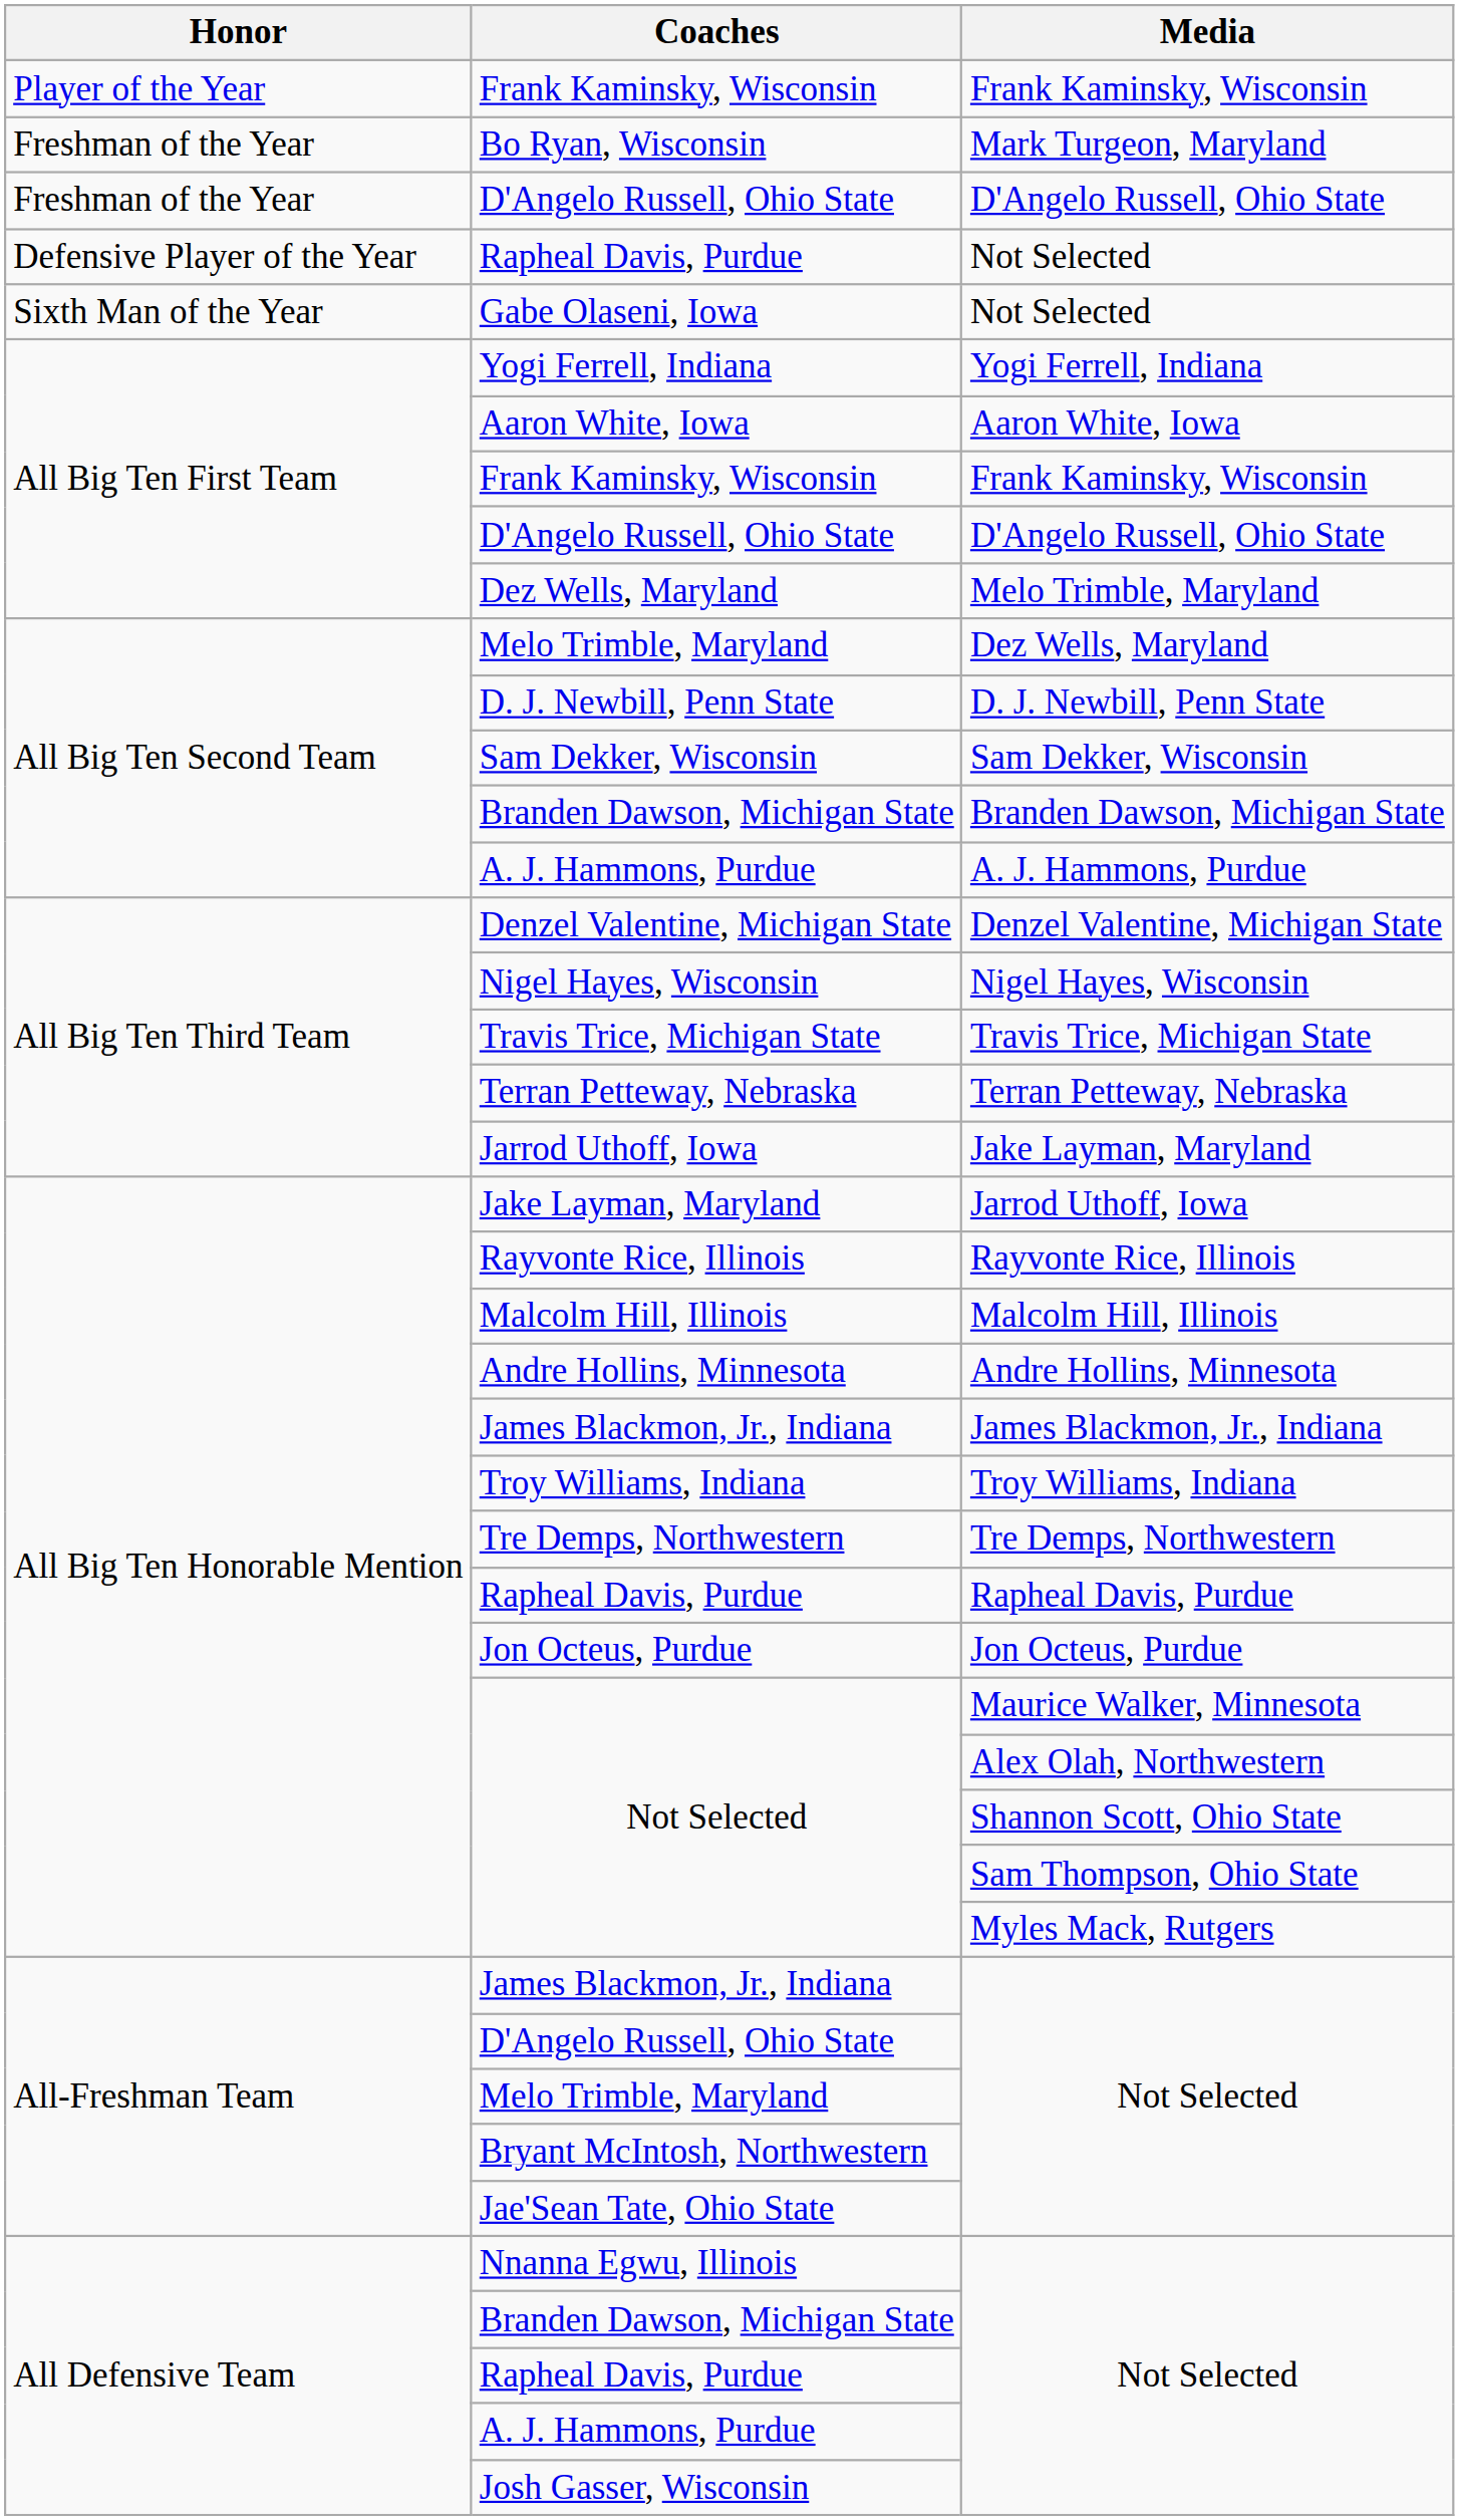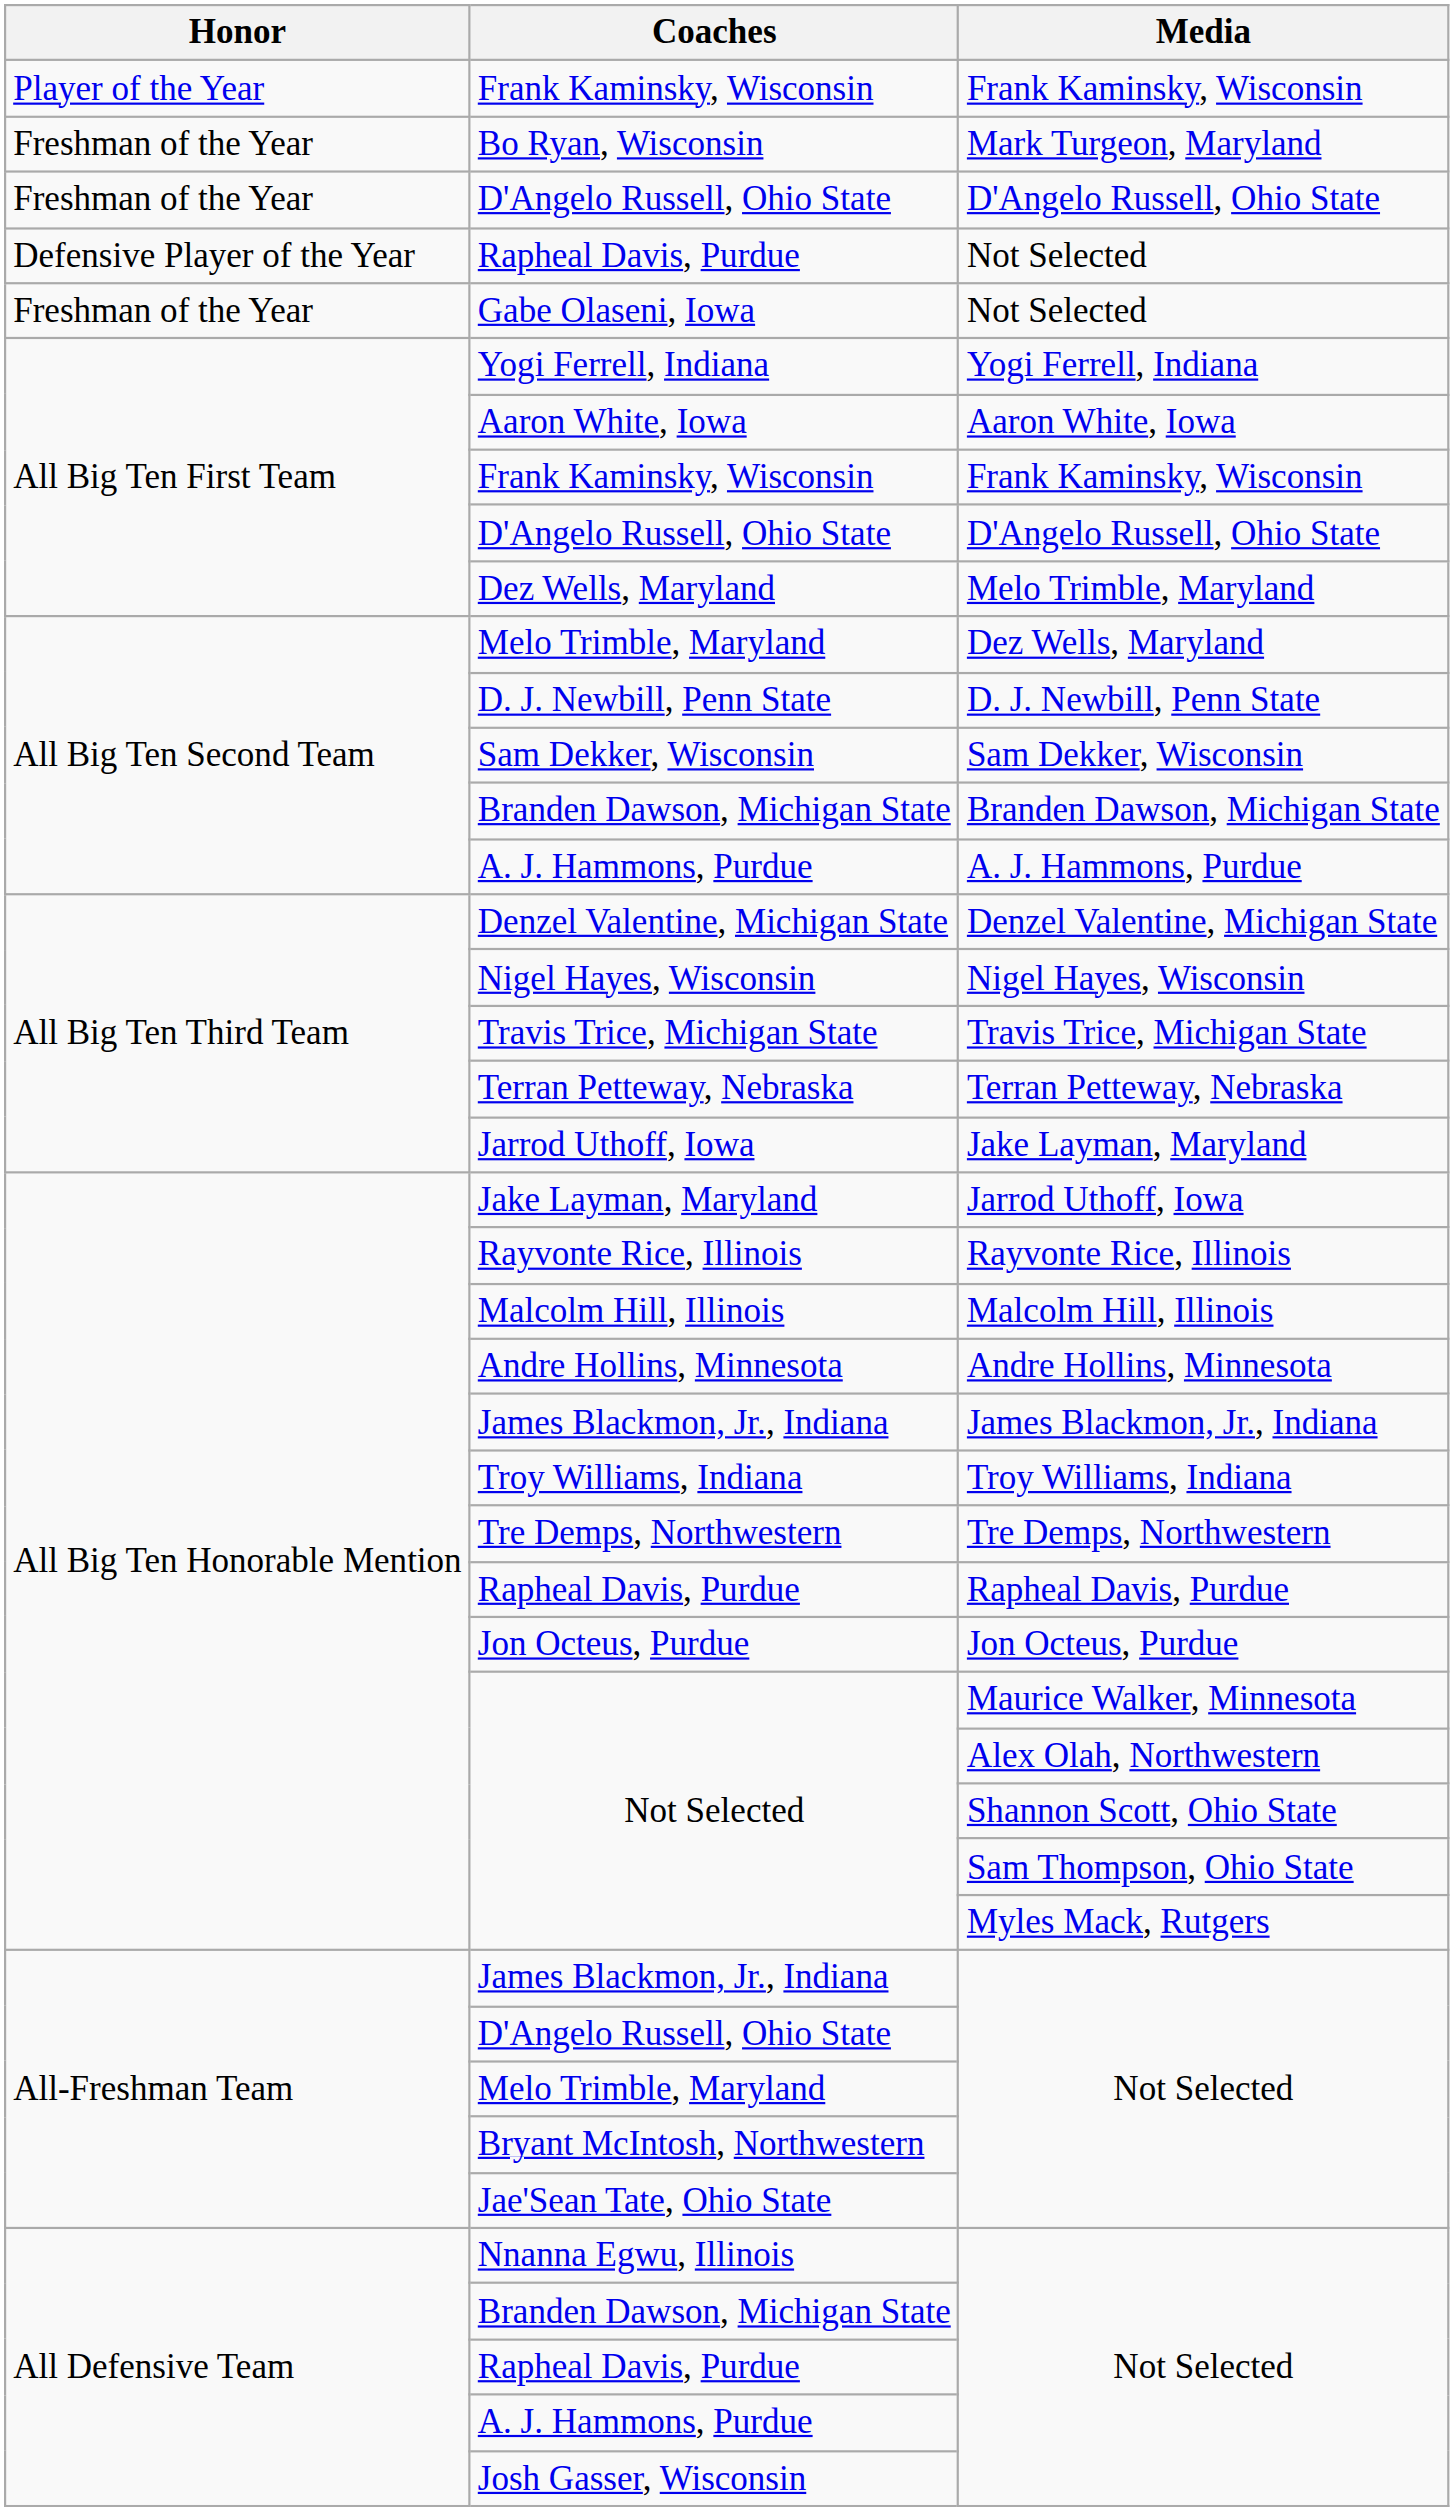Gabe Olaseni, Iowa | Honor: Sixth Man of the Year -> Freshman of the Year
